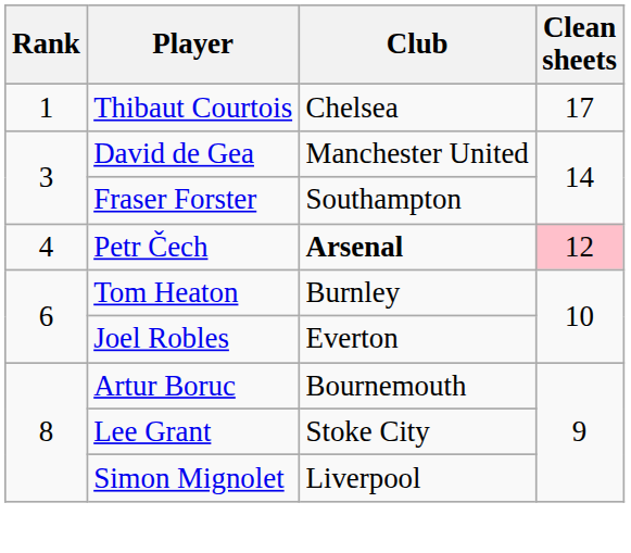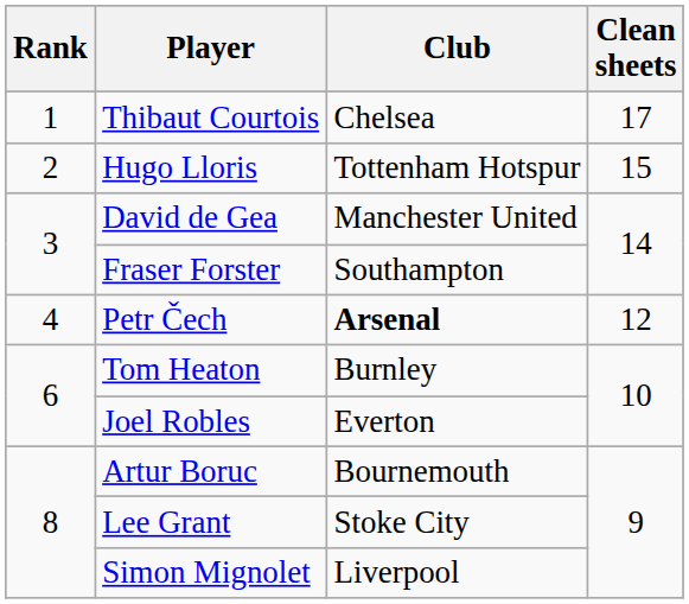+ row: 2 | Hugo Lloris | Tottenham Hotspur | 15
Petr Čech | Clean sheets: pink background -> no background
